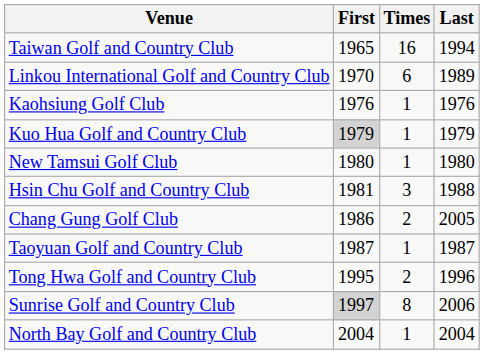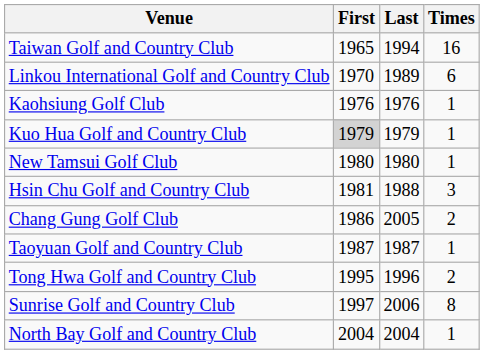columns swapped: Last <-> Times
Sunrise Golf and Country Club | First: lightgrey background -> no background
